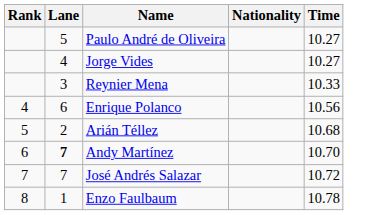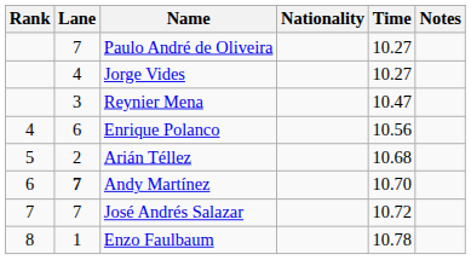+ column: Notes
Paulo André de Oliveira | Lane: 5 -> 7
Reynier Mena | Time: 10.33 -> 10.47
